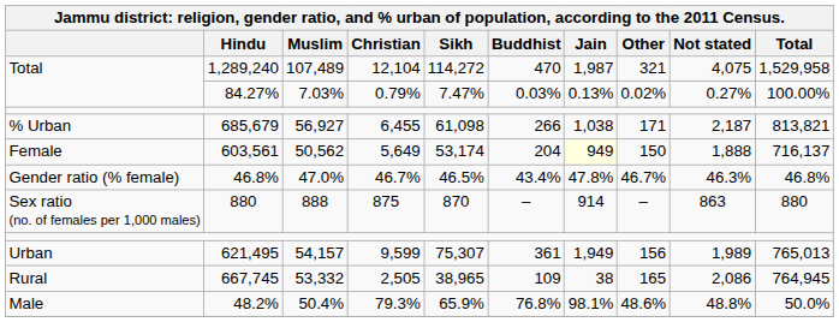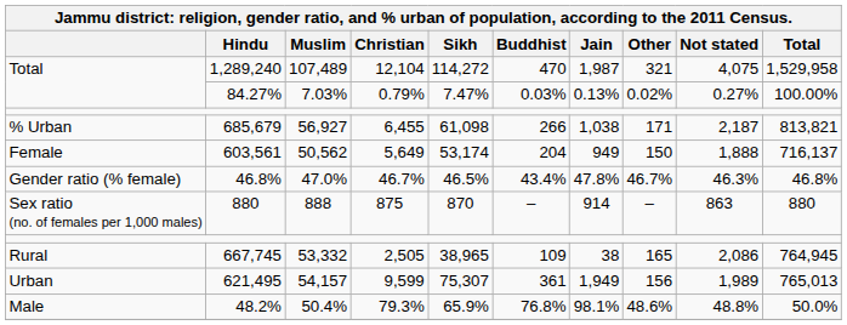603,561 | Jain: lightyellow background -> no background
rows swapped: 621,495 <-> 667,745
